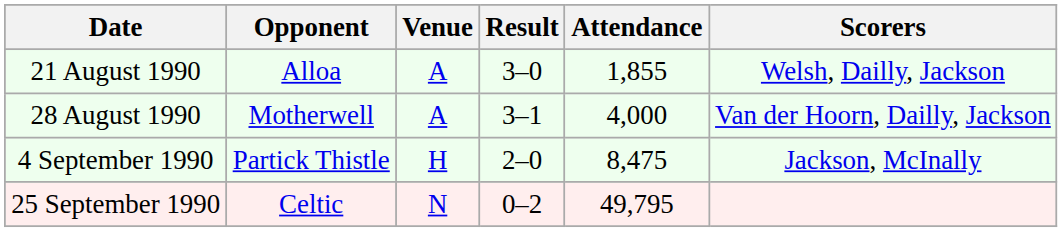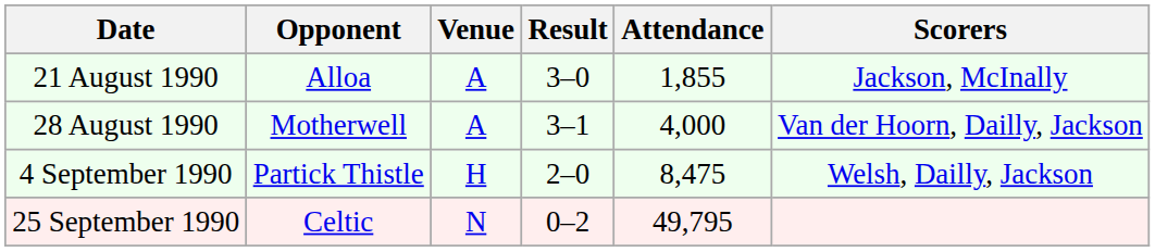21 August 1990 | Scorers: Welsh, Dailly, Jackson -> Jackson, McInally
4 September 1990 | Scorers: Jackson, McInally -> Welsh, Dailly, Jackson
